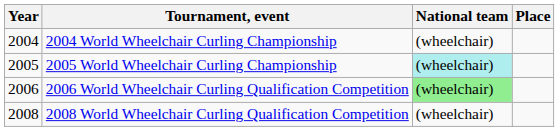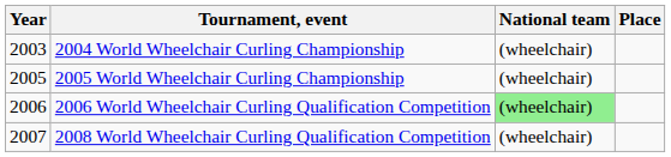2004 World Wheelchair Curling Championship | Year: 2004 -> 2003
2005 World Wheelchair Curling Championship | National team: paleturquoise background -> no background
2008 World Wheelchair Curling Qualification Competition | Year: 2008 -> 2007
